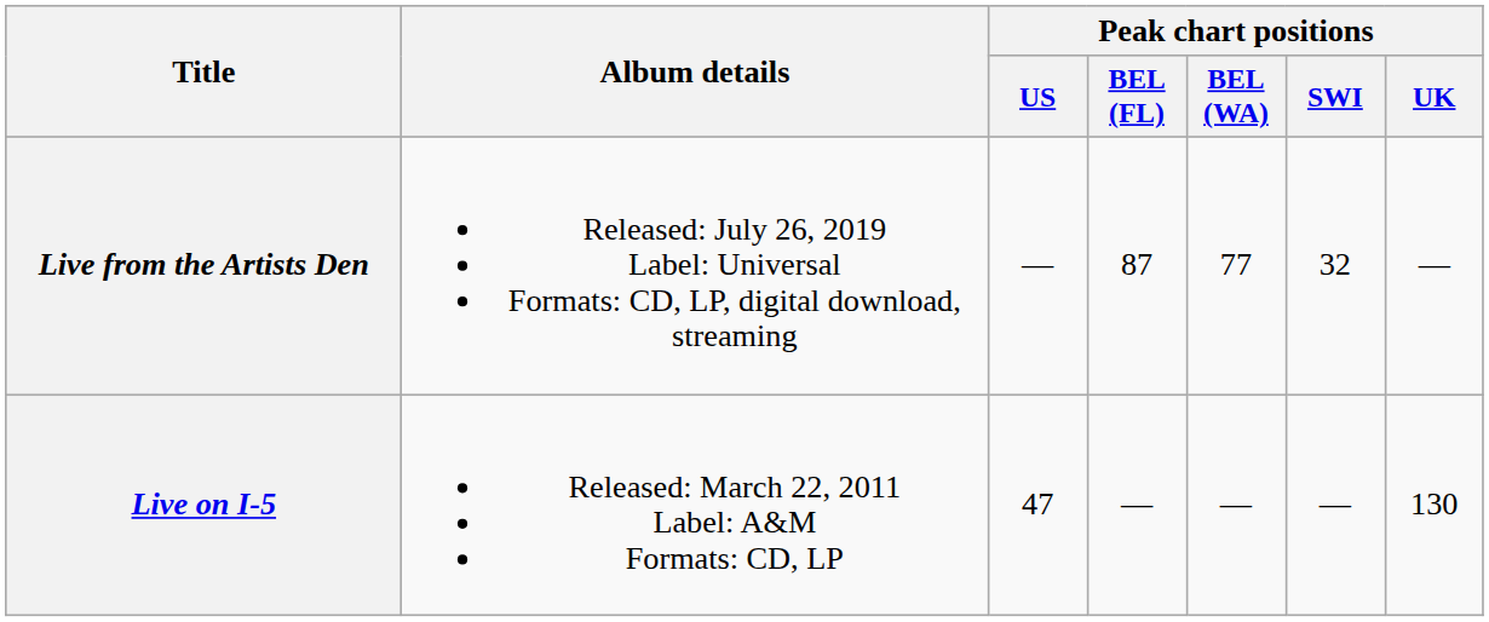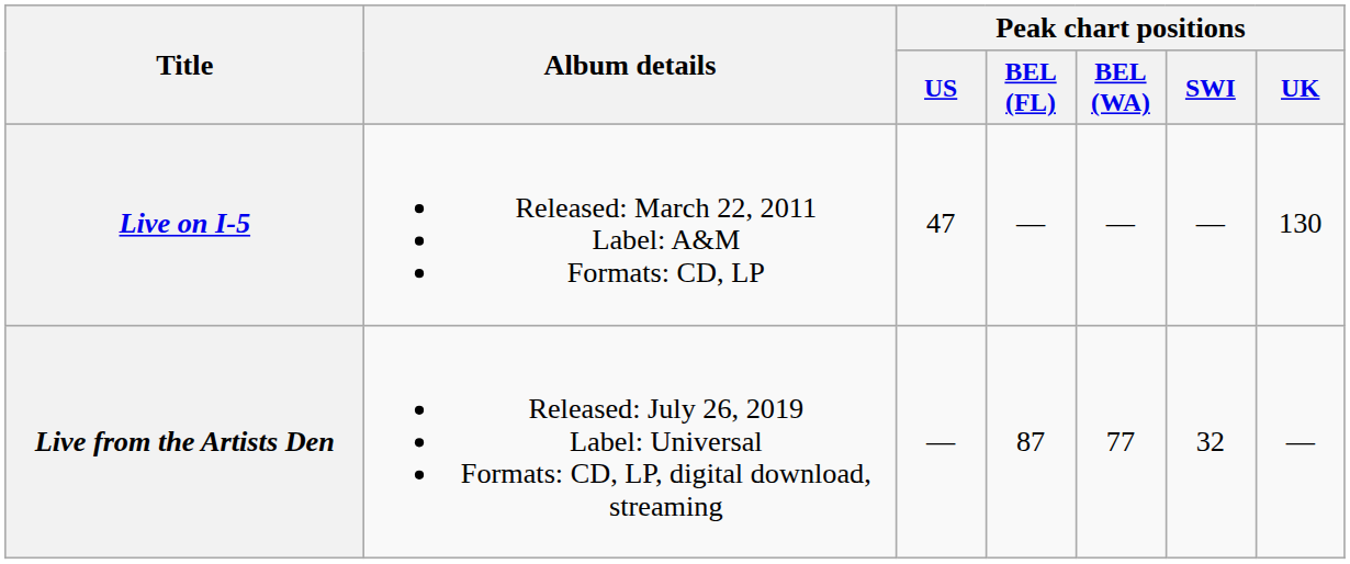rows swapped: Live on I-5 <-> Live from the Artists Den
